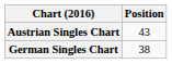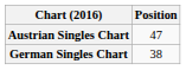Austrian Singles Chart | Position: 43 -> 47
